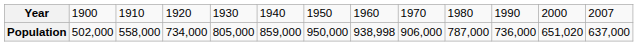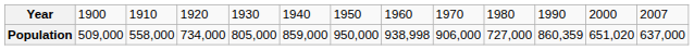Population | column 2: 502,000 -> 509,000
Population | column 10: 787,000 -> 727,000
Population | column 11: 736,000 -> 860,359
